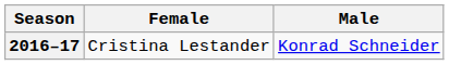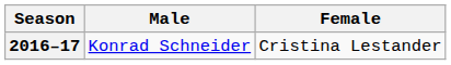columns swapped: Male <-> Female
